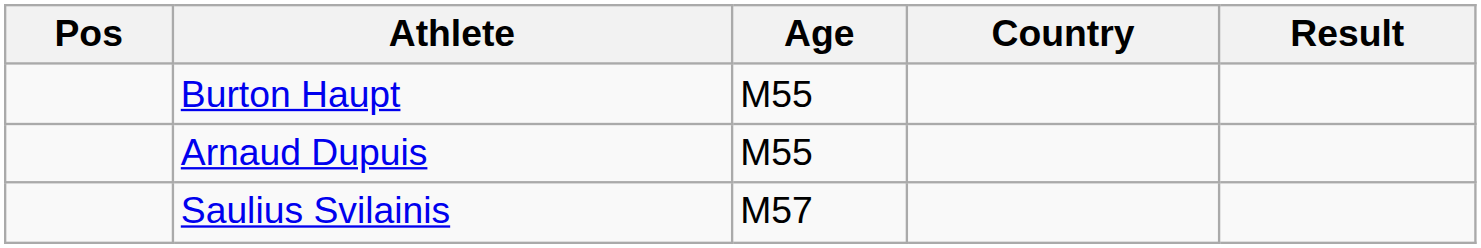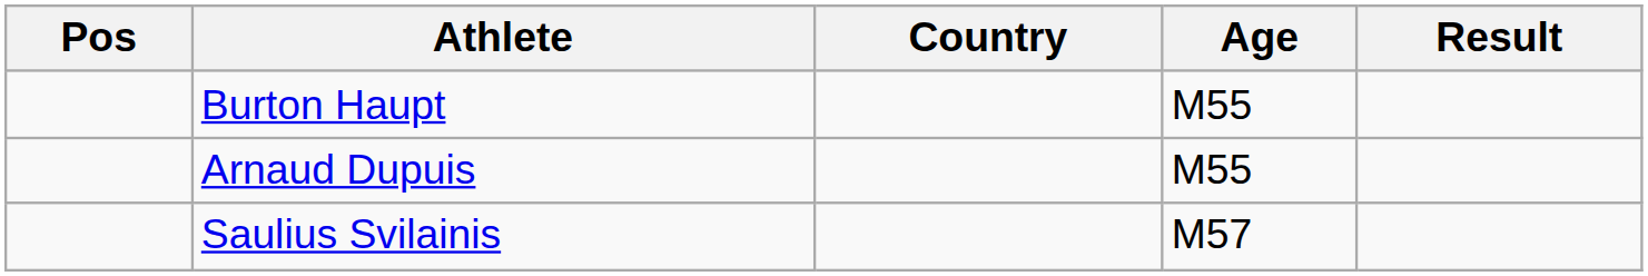columns swapped: Age <-> Country
